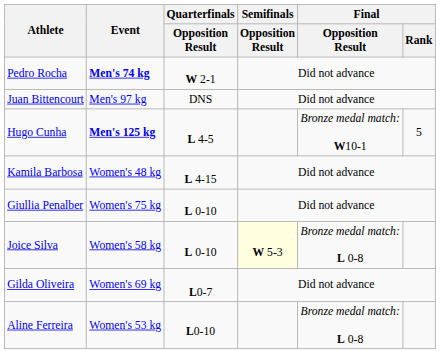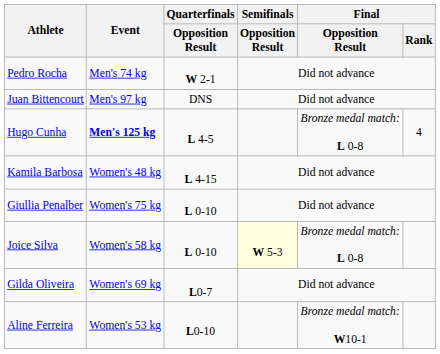Pedro Rocha | Event: bold -> normal
Hugo Cunha | Final / Opposition Result: Bronze medal match: W10-1 -> Bronze medal match: L 0-8
Hugo Cunha | Final / Rank: 5 -> 4
Aline Ferreira | Final / Opposition Result: Bronze medal match: L 0-8 -> Bronze medal match: W10-1
